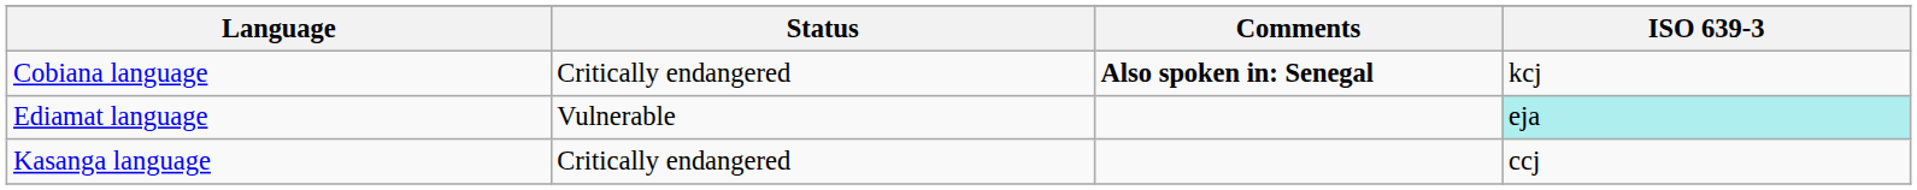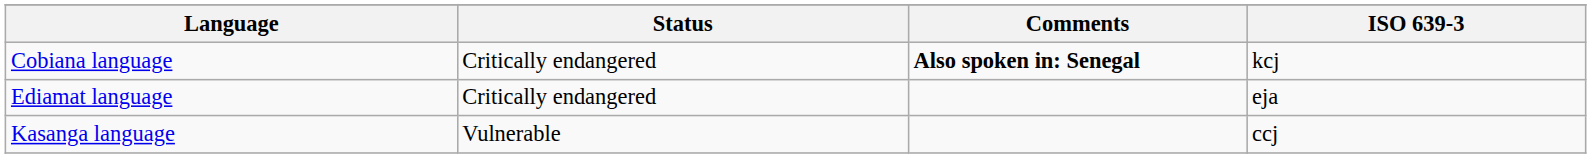Ediamat language | Status: Vulnerable -> Critically endangered
Ediamat language | ISO 639-3: paleturquoise background -> no background
Kasanga language | Status: Critically endangered -> Vulnerable
